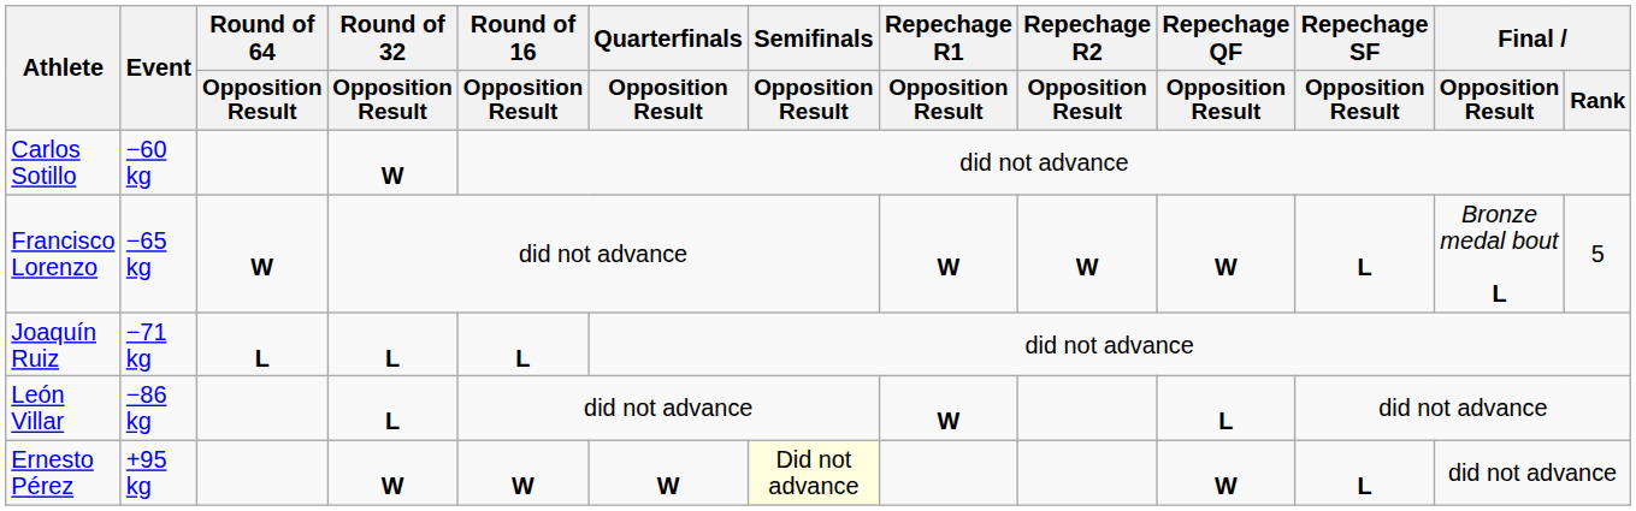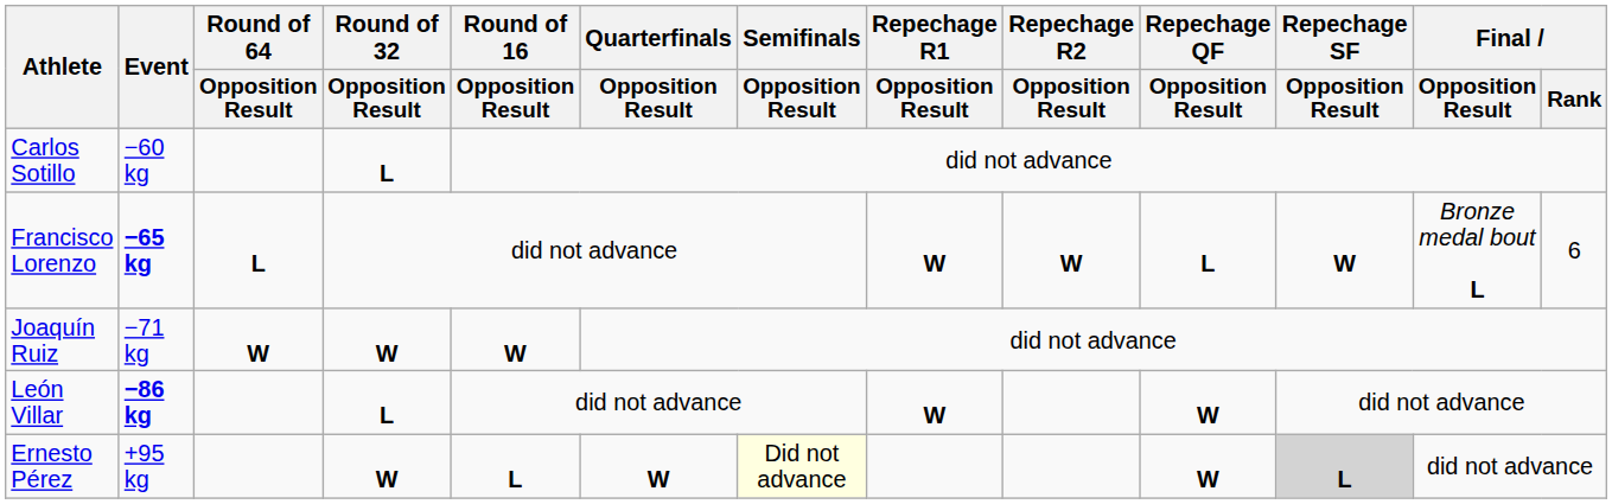Carlos Sotillo | Round of 32 / Opposition Result: W -> L
Francisco Lorenzo | Event: normal -> bold
Francisco Lorenzo | Round of 64 / Opposition Result: W -> L
Francisco Lorenzo | Repechage QF / Opposition Result: W -> L
Francisco Lorenzo | Repechage SF / Opposition Result: L -> W
Francisco Lorenzo | Final / Rank: 5 -> 6
Joaquín Ruiz | Round of 64 / Opposition Result: L -> W
Joaquín Ruiz | Round of 32 / Opposition Result: L -> W
Joaquín Ruiz | Round of 16 / Opposition Result: L -> W
León Villar | Event: normal -> bold
León Villar | Repechage QF / Opposition Result: L -> W
Ernesto Pérez | Round of 16 / Opposition Result: W -> L
Ernesto Pérez | Repechage SF / Opposition Result: no background -> lightgrey background
